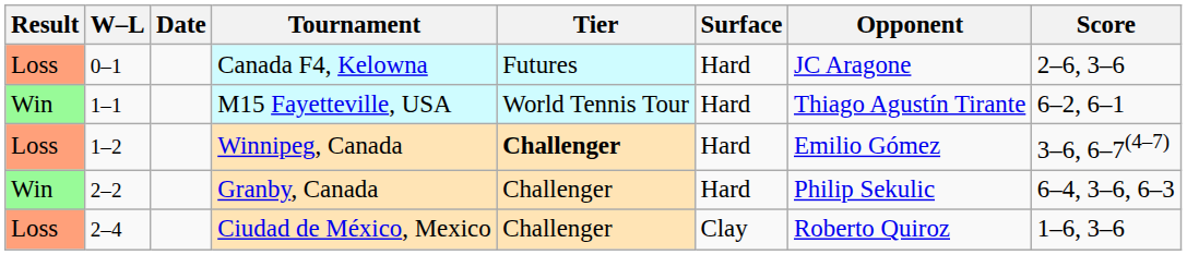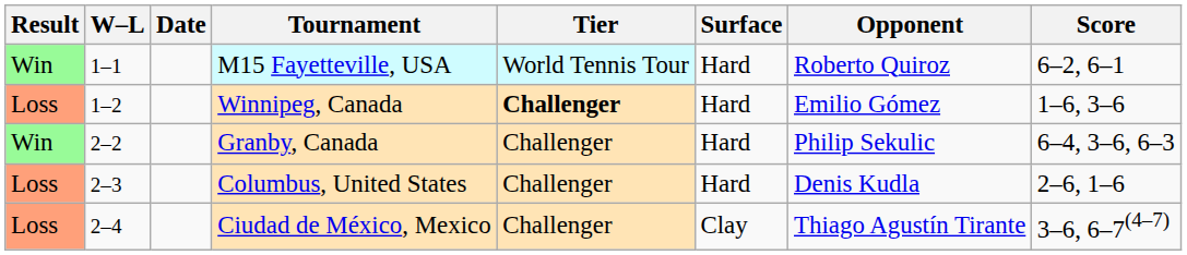- row: Loss | 0–1 | Canada F4, Kelowna | Futures | Hard | JC Aragone | 2–6, 3–6
M15 Fayetteville, USA | Opponent: Thiago Agustín Tirante -> Roberto Quiroz
Winnipeg, Canada | Score: 3–6, 6–7(4–7) -> 1–6, 3–6
+ row: Loss | 2–3 | Columbus, United States | Challenger | Hard | Denis Kudla | 2–6, 1–6
Ciudad de México, Mexico | Opponent: Roberto Quiroz -> Thiago Agustín Tirante
Ciudad de México, Mexico | Score: 1–6, 3–6 -> 3–6, 6–7(4–7)
